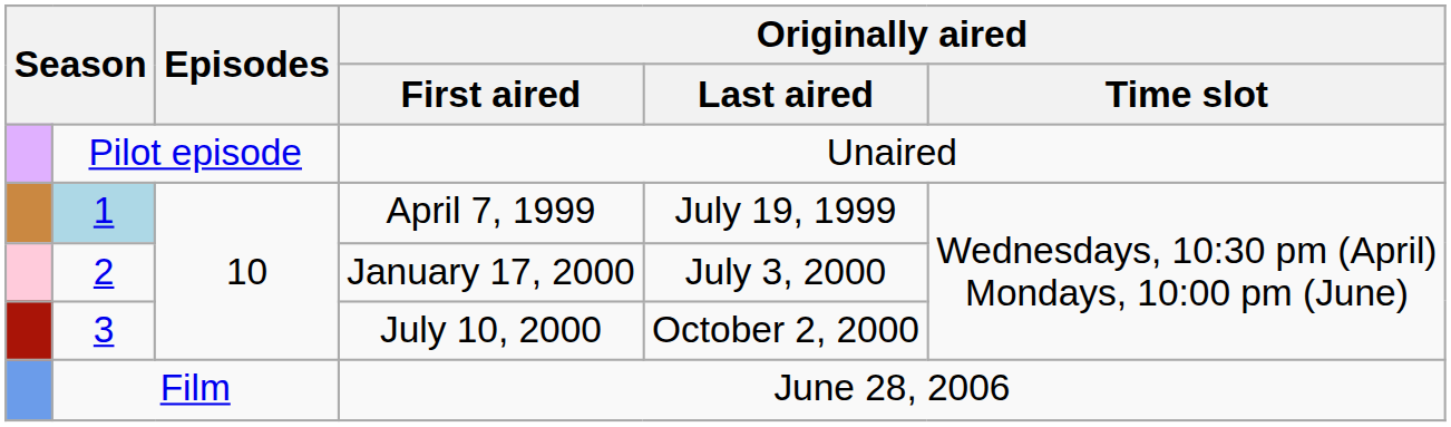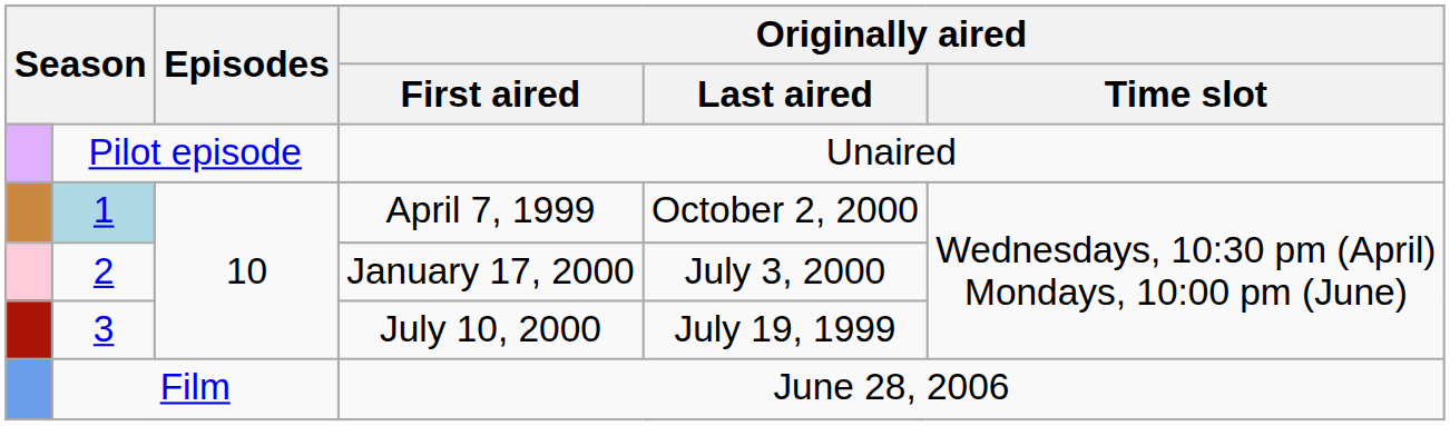April 7, 1999 | Originally aired / Last aired: July 19, 1999 -> October 2, 2000
July 10, 2000 | Originally aired / Last aired: October 2, 2000 -> July 19, 1999
